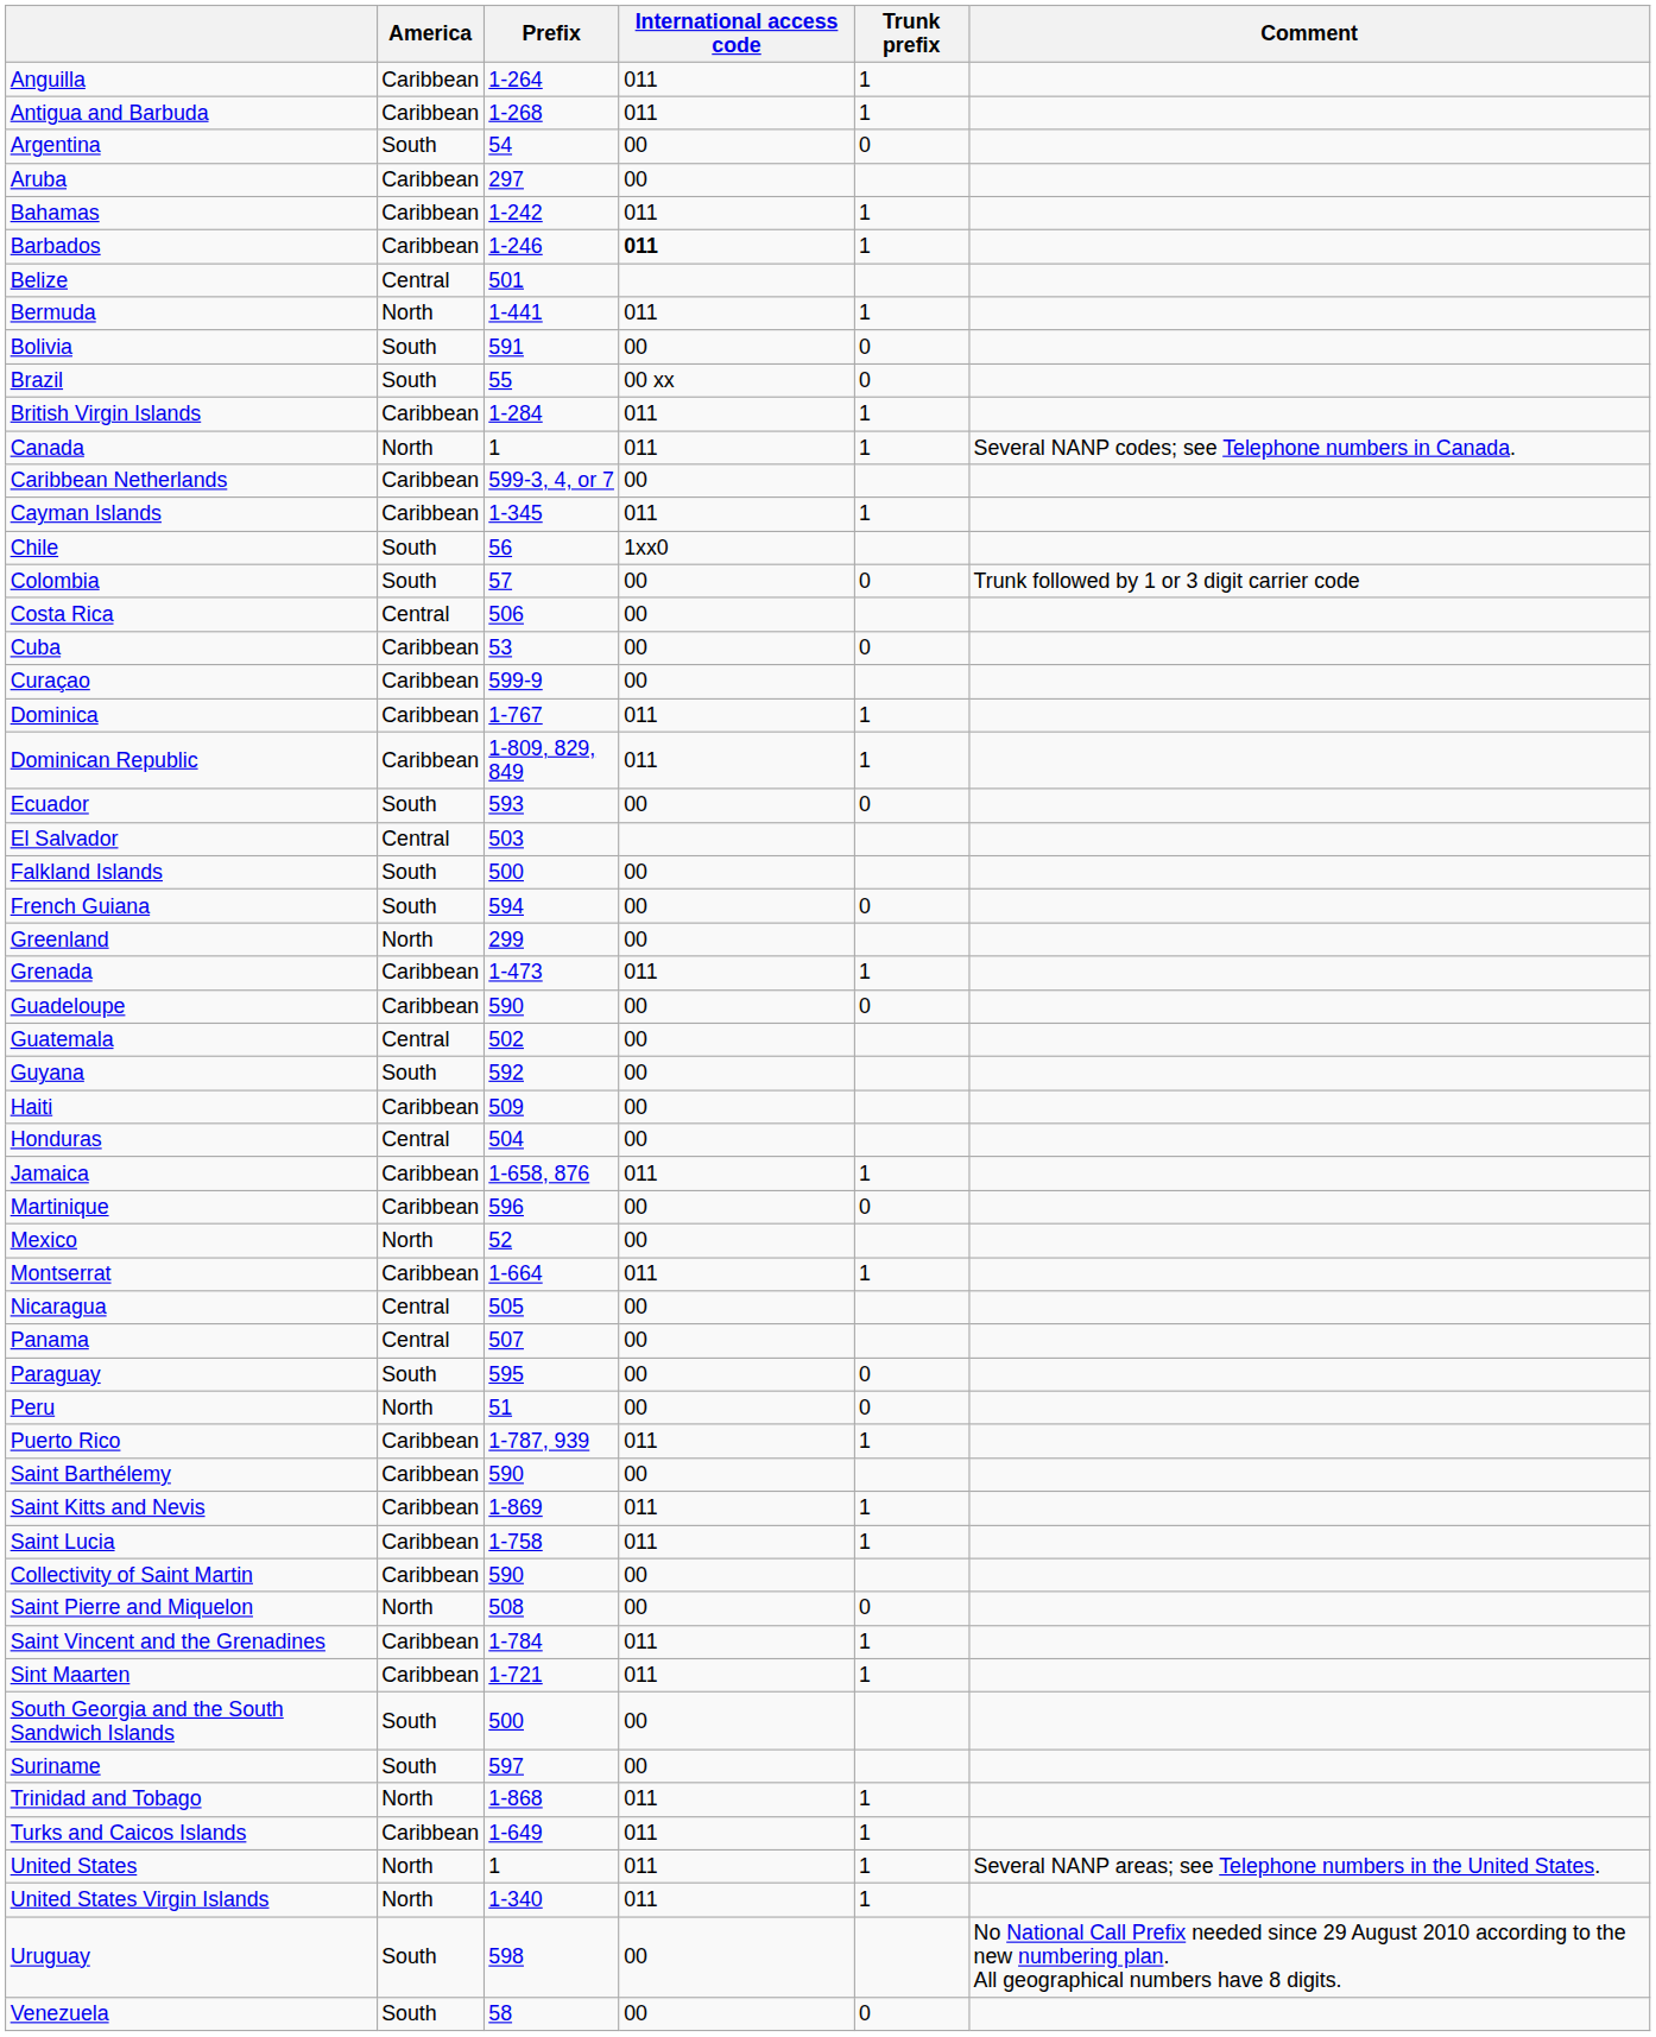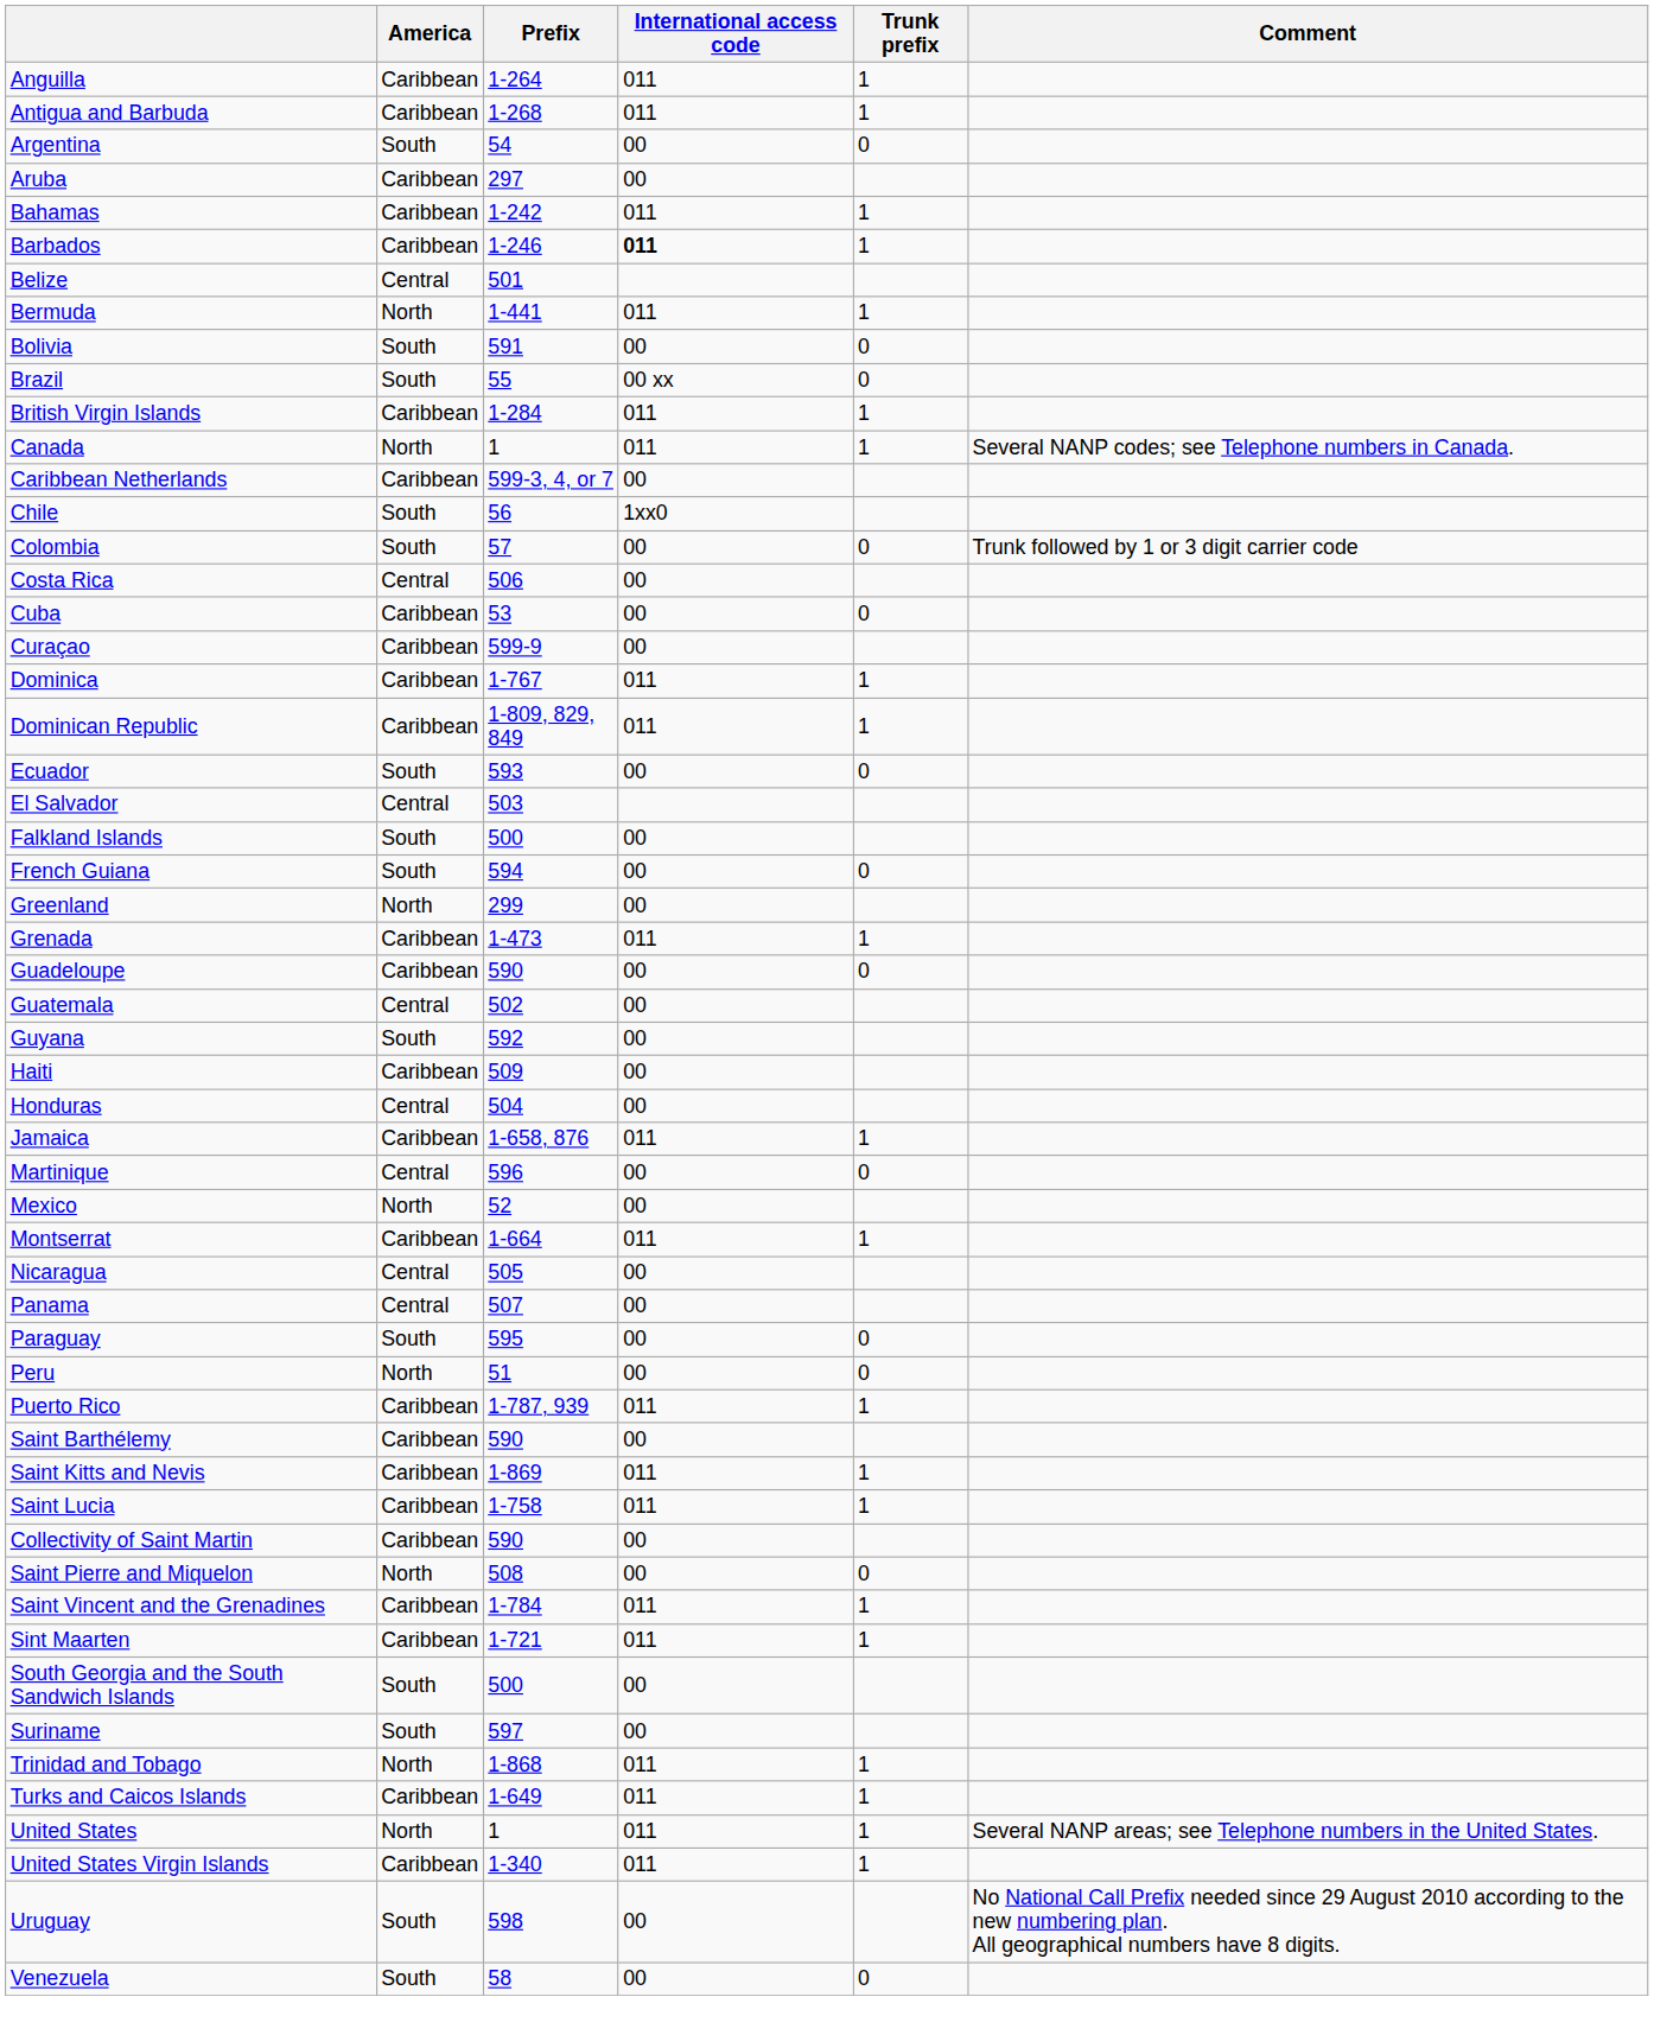- row: Cayman Islands | Caribbean | 1-345 | 011 | 1
Martinique | America: Caribbean -> Central
United States Virgin Islands | America: North -> Caribbean
